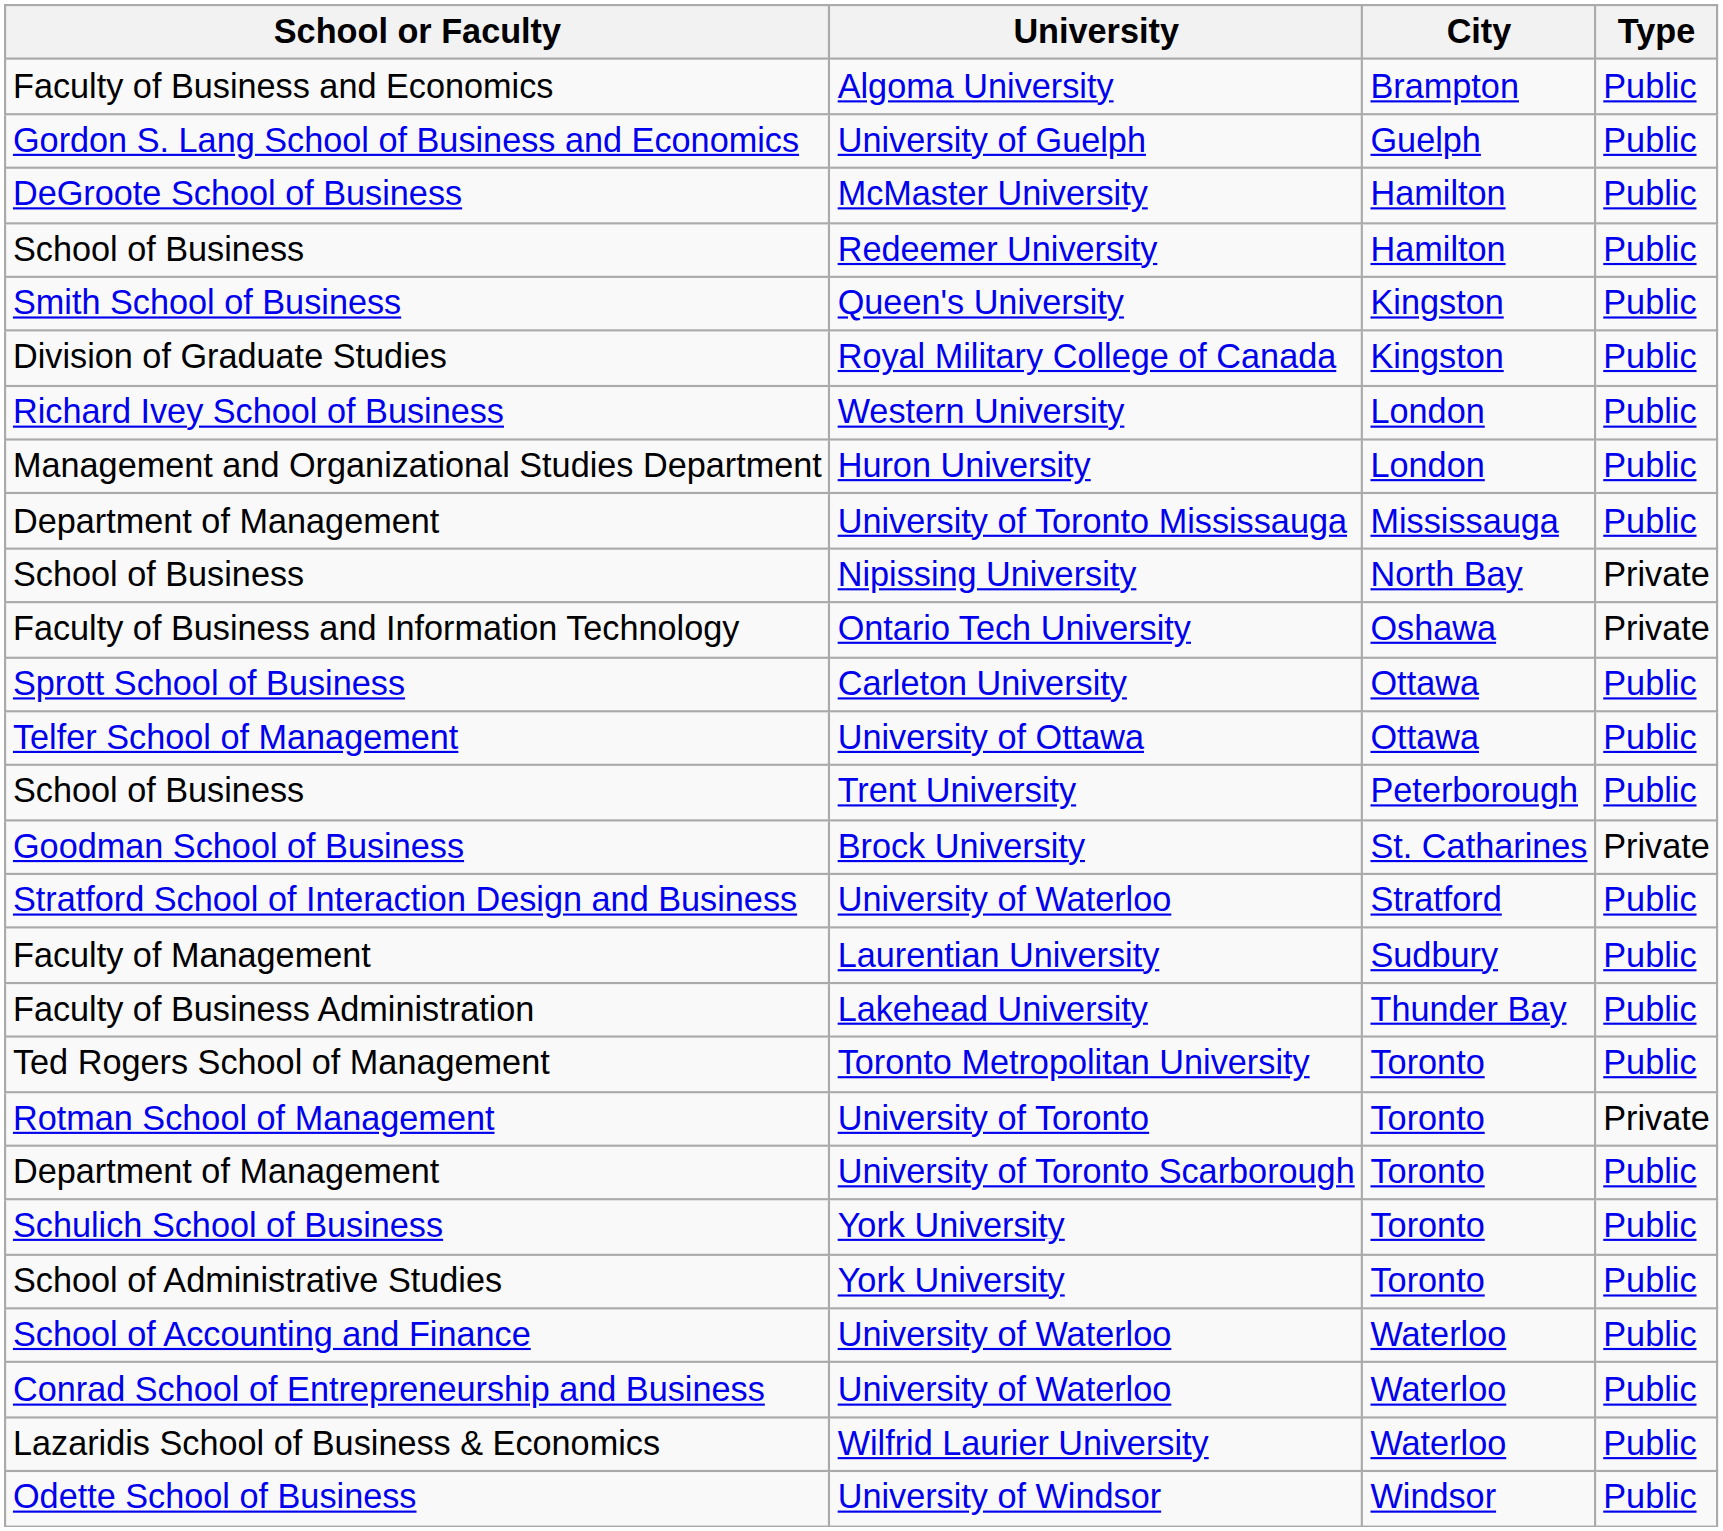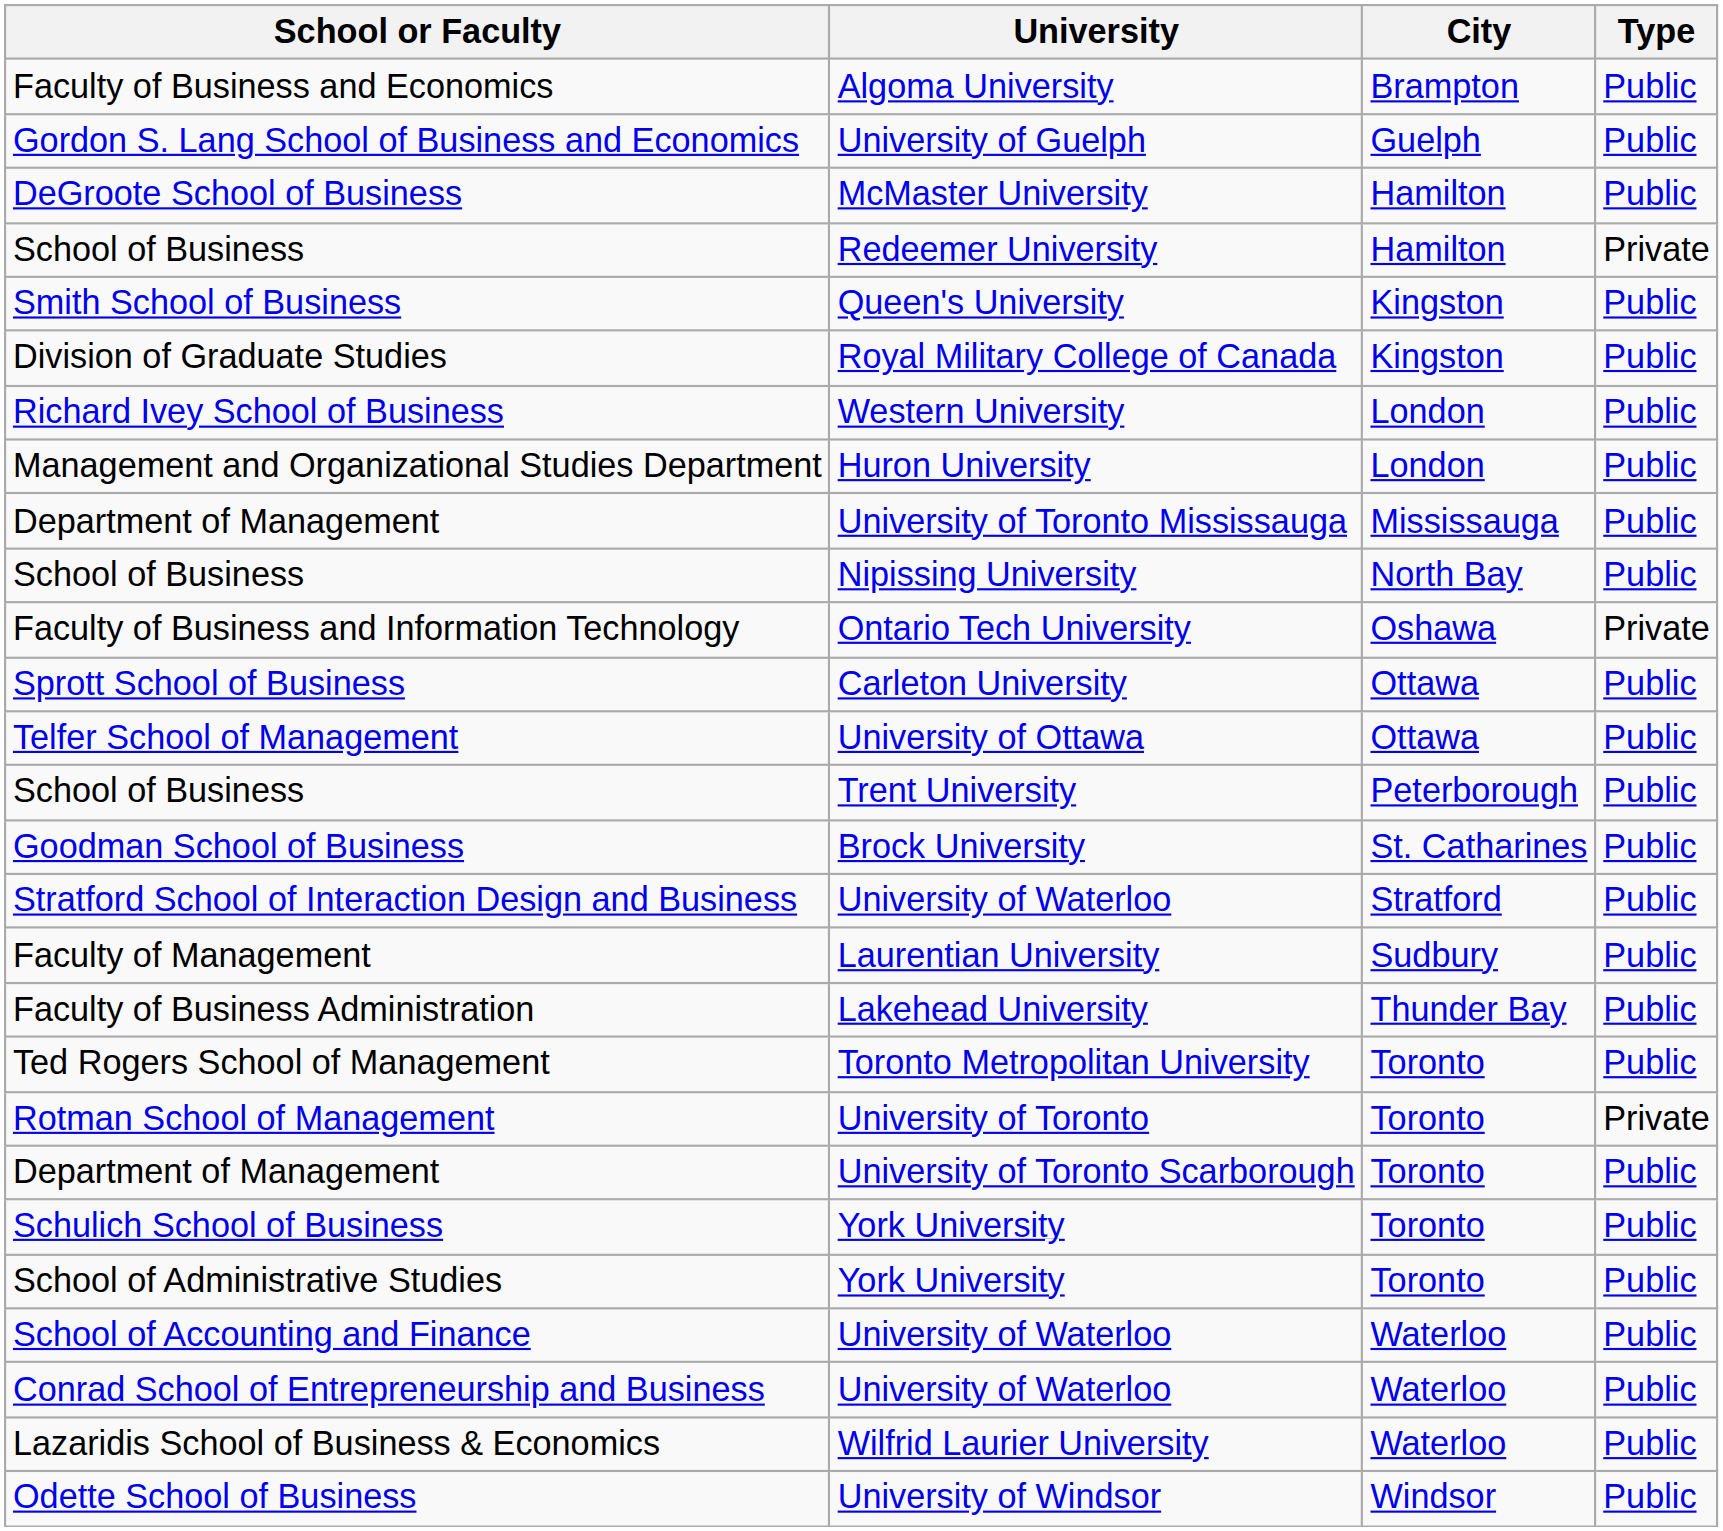School of Business / Redeemer University | Type: Public -> Private
School of Business / Nipissing University | Type: Private -> Public
Goodman School of Business | Type: Private -> Public
